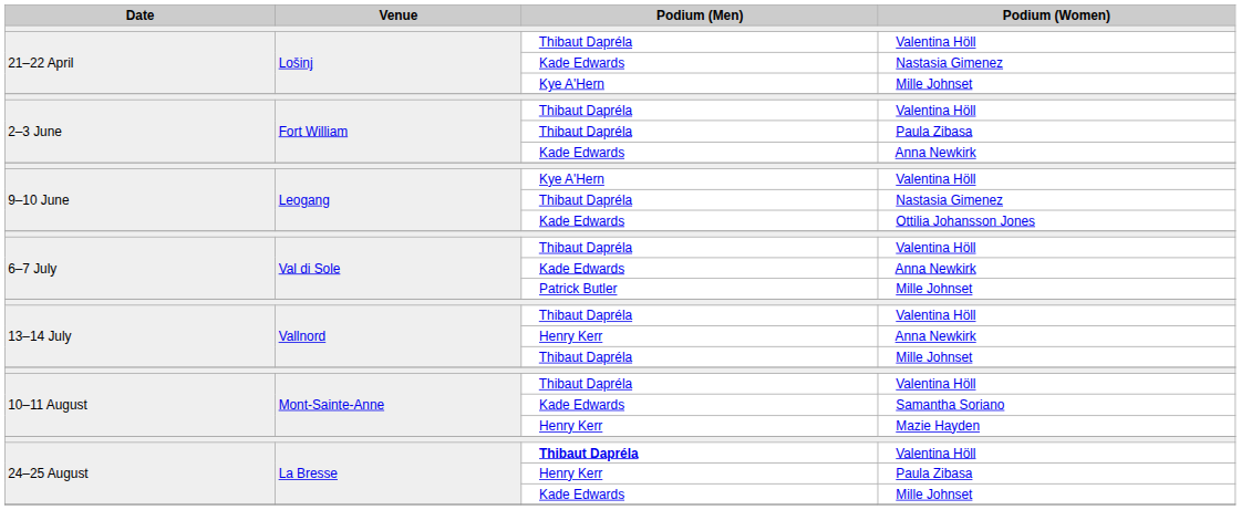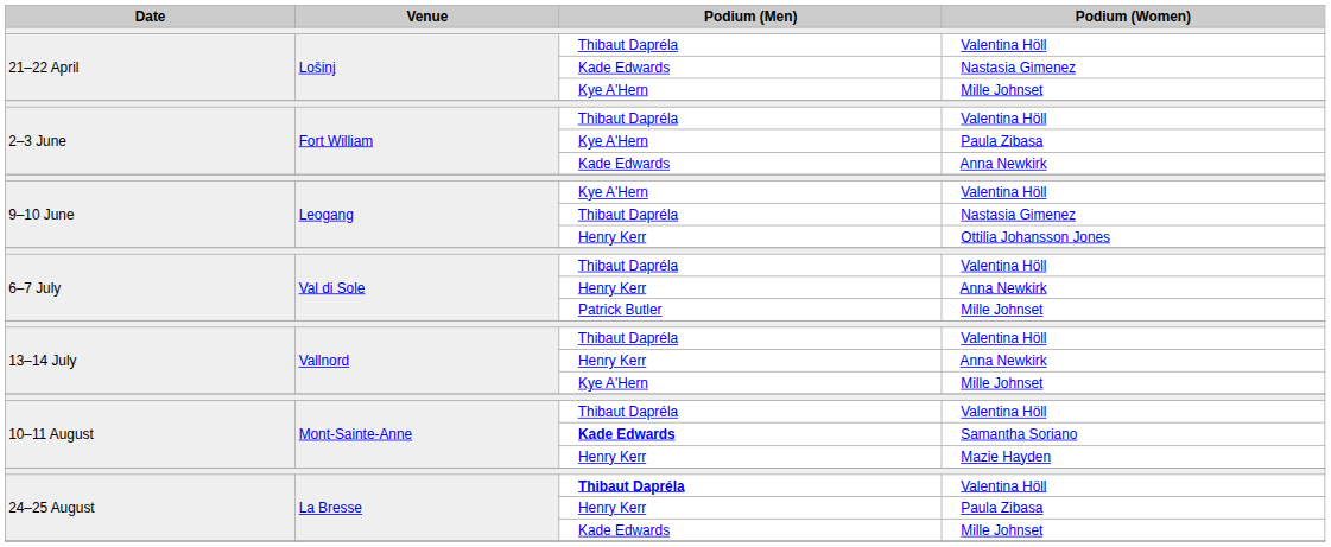2–3 June / Paula Zibasa | Podium (Men): Thibaut Dapréla -> Kye A'Hern
Ottilia Johansson Jones | Podium (Men): Kade Edwards -> Henry Kerr
6–7 July / Anna Newkirk | Podium (Men): Kade Edwards -> Henry Kerr
13–14 July / Mille Johnset | Podium (Men): Thibaut Dapréla -> Kye A'Hern
Samantha Soriano | Podium (Men): normal -> bold
